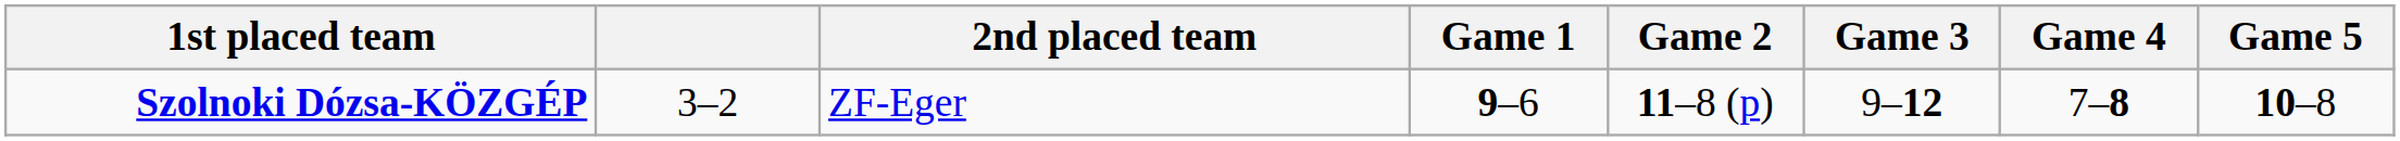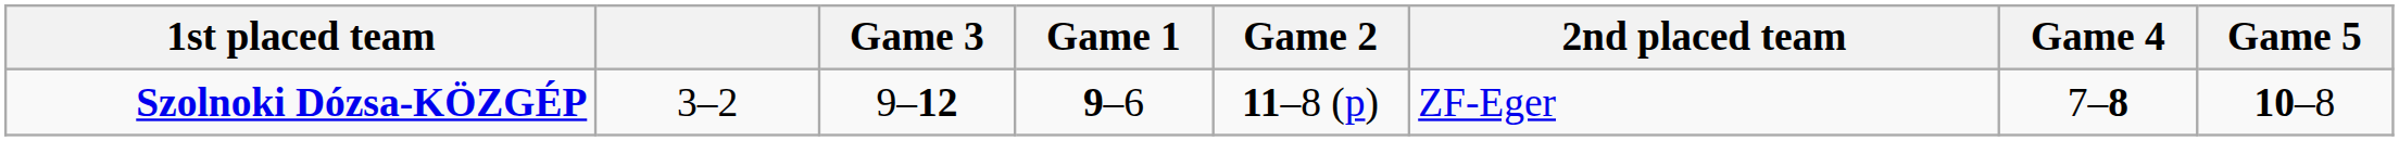columns swapped: 2nd placed team <-> Game 3
